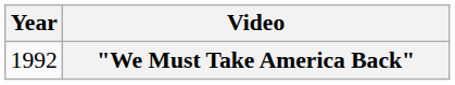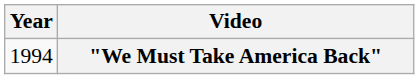"We Must Take America Back" | Year: 1992 -> 1994
